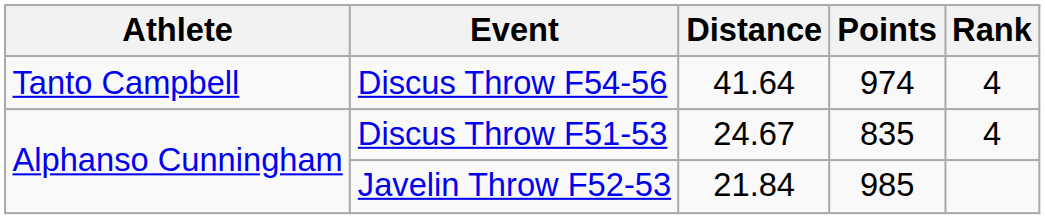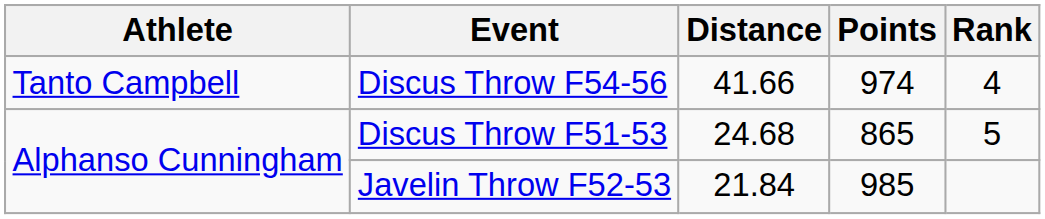Discus Throw F54-56 | Distance: 41.64 -> 41.66
Discus Throw F51-53 | Distance: 24.67 -> 24.68
Discus Throw F51-53 | Points: 835 -> 865
Discus Throw F51-53 | Rank: 4 -> 5
